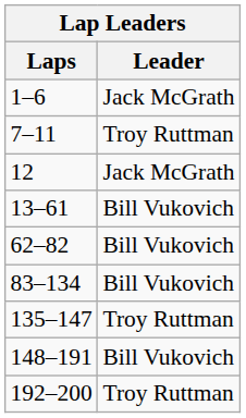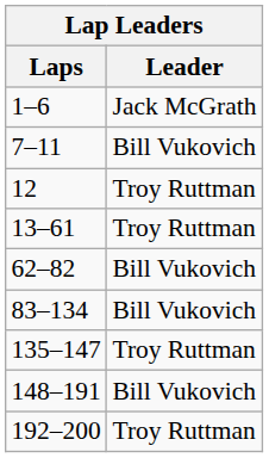7–11 | Leader: Troy Ruttman -> Bill Vukovich
12 | Leader: Jack McGrath -> Troy Ruttman
13–61 | Leader: Bill Vukovich -> Troy Ruttman
